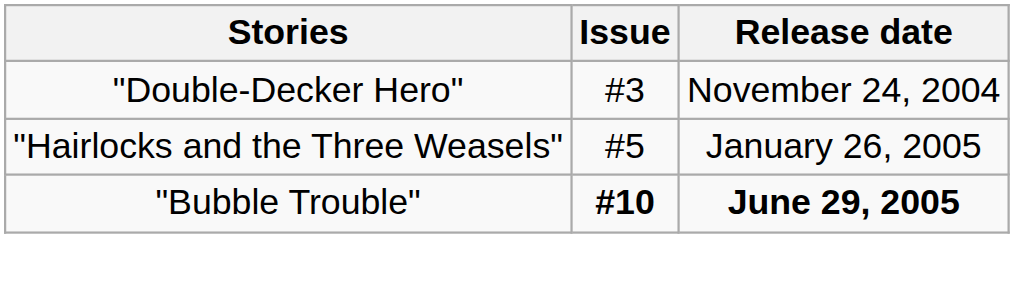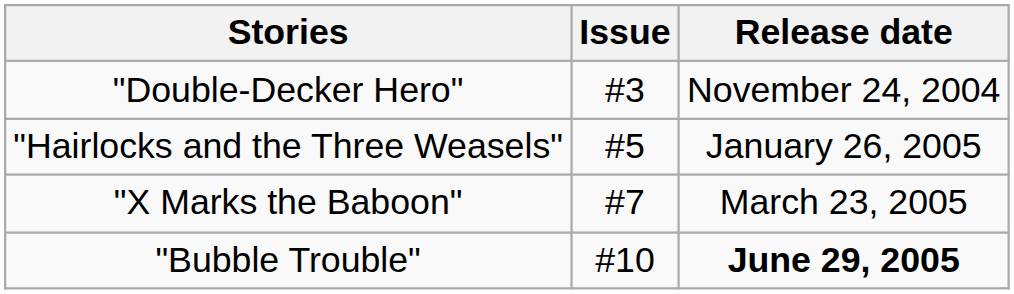+ row: "X Marks the Baboon" | #7 | March 23, 2005
"Bubble Trouble" | Issue: bold -> normal
